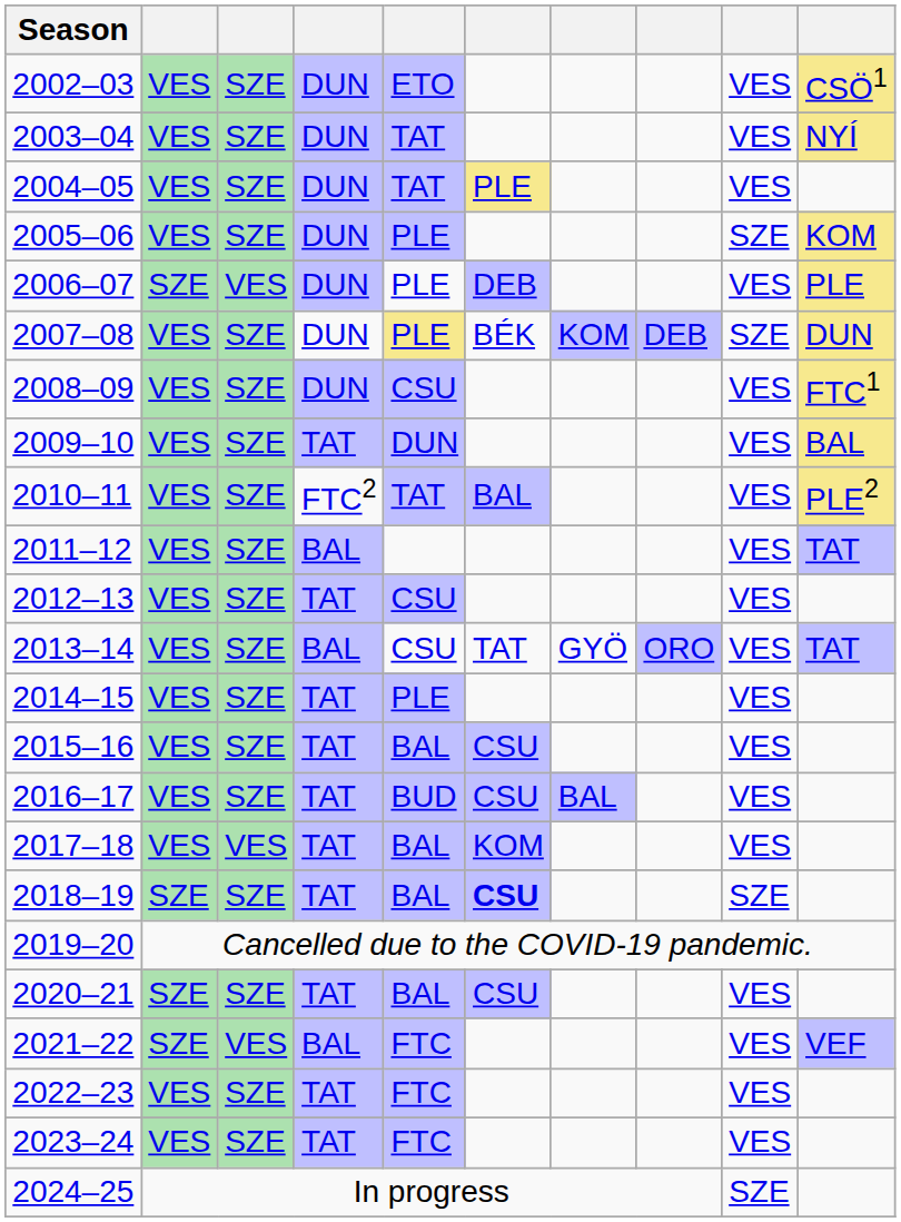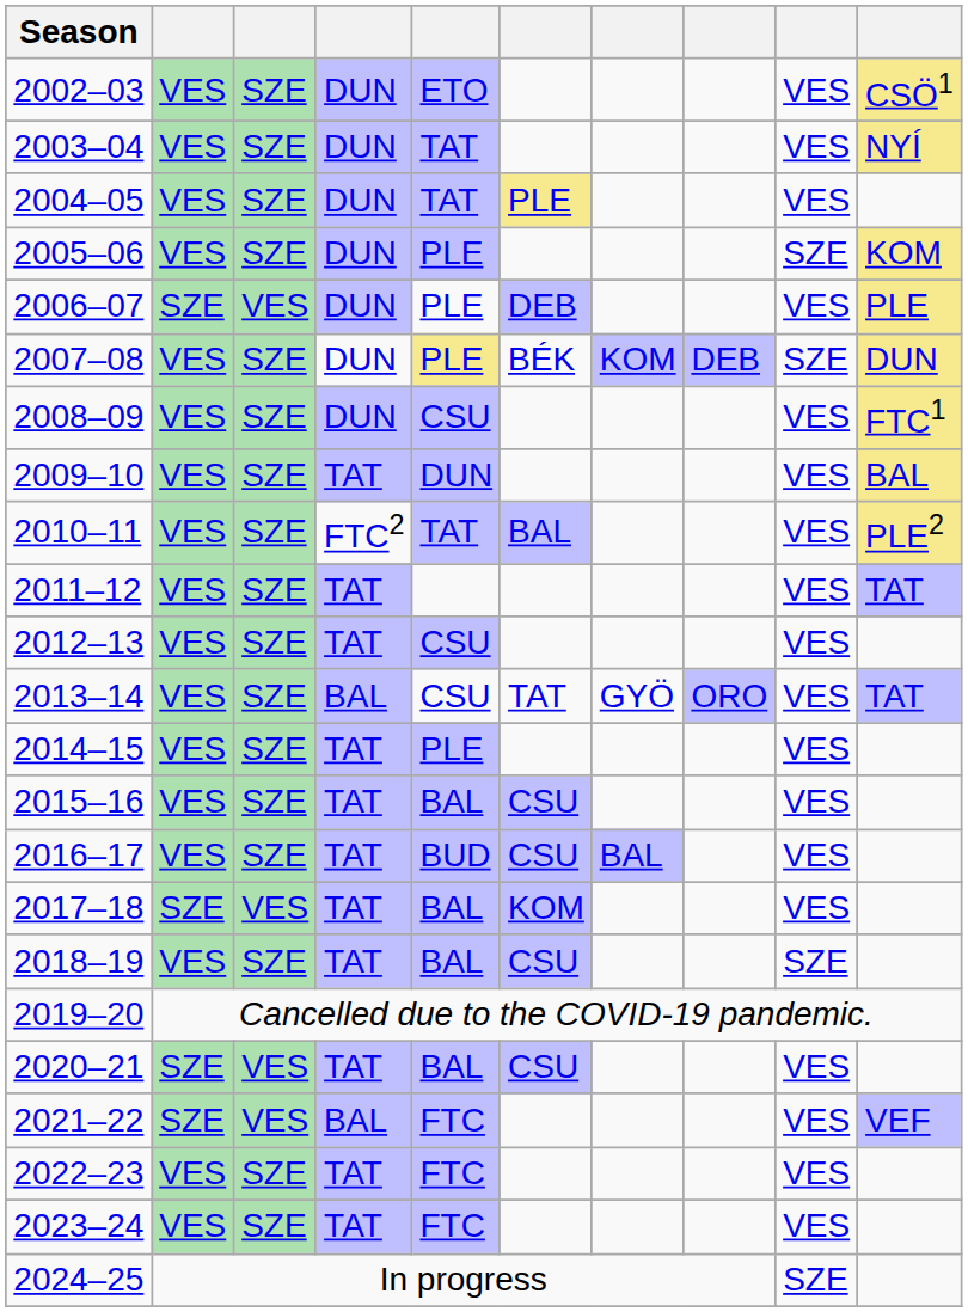2011–12 | column 4: BAL -> TAT
2017–18 | column 2: VES -> SZE
2018–19 | column 2: SZE -> VES
2018–19 | column 6: bold -> normal
2020–21 | column 3: SZE -> VES
